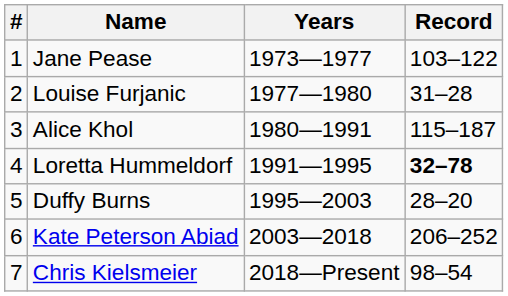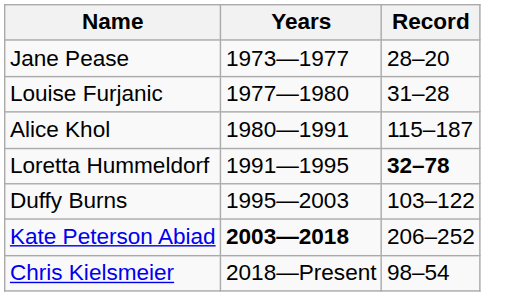- column: # | 1 | 2 | 3 | 4 | 5 | 6 | 7
Jane Pease | Record: 103–122 -> 28–20
Duffy Burns | Record: 28–20 -> 103–122
Kate Peterson Abiad | Years: normal -> bold
